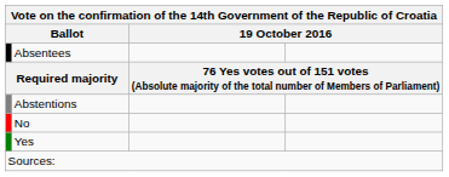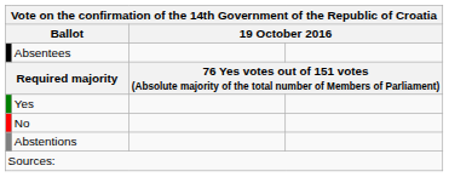rows swapped: Yes <-> Abstentions
